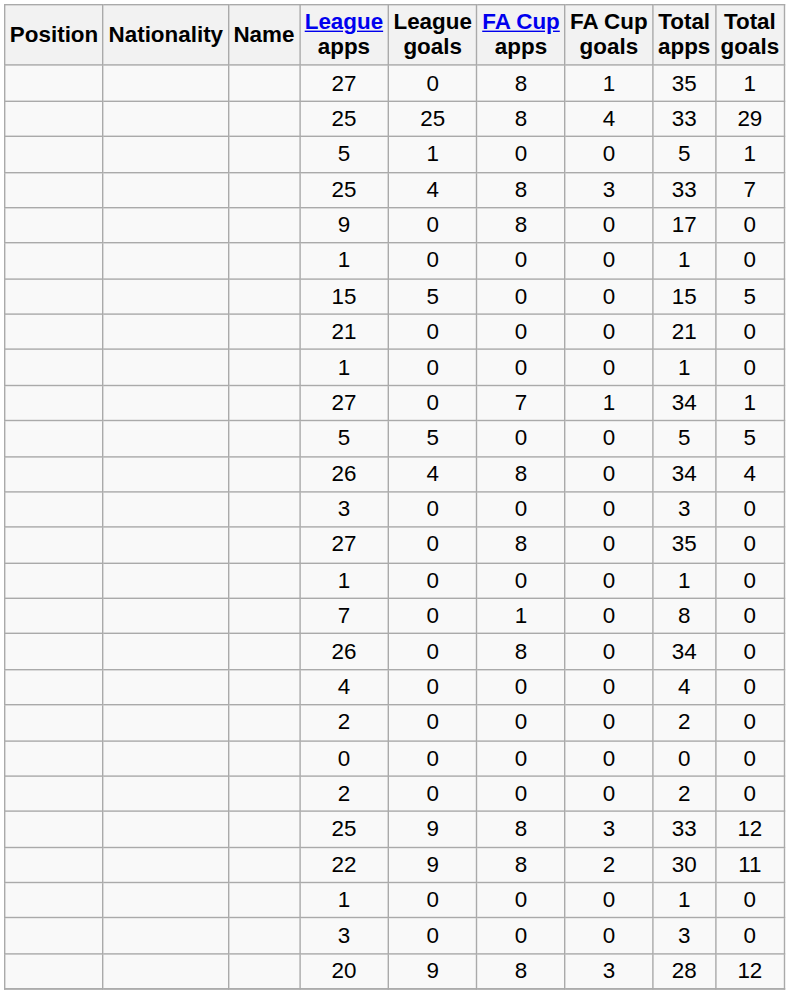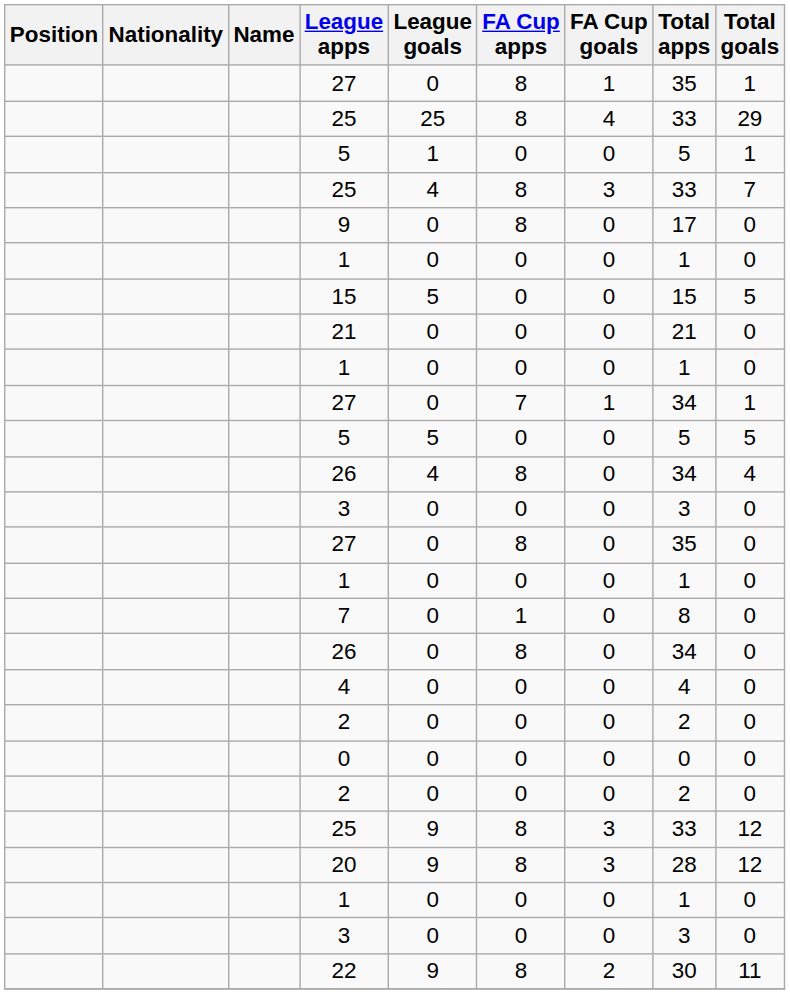rows swapped: 20 <-> 22
